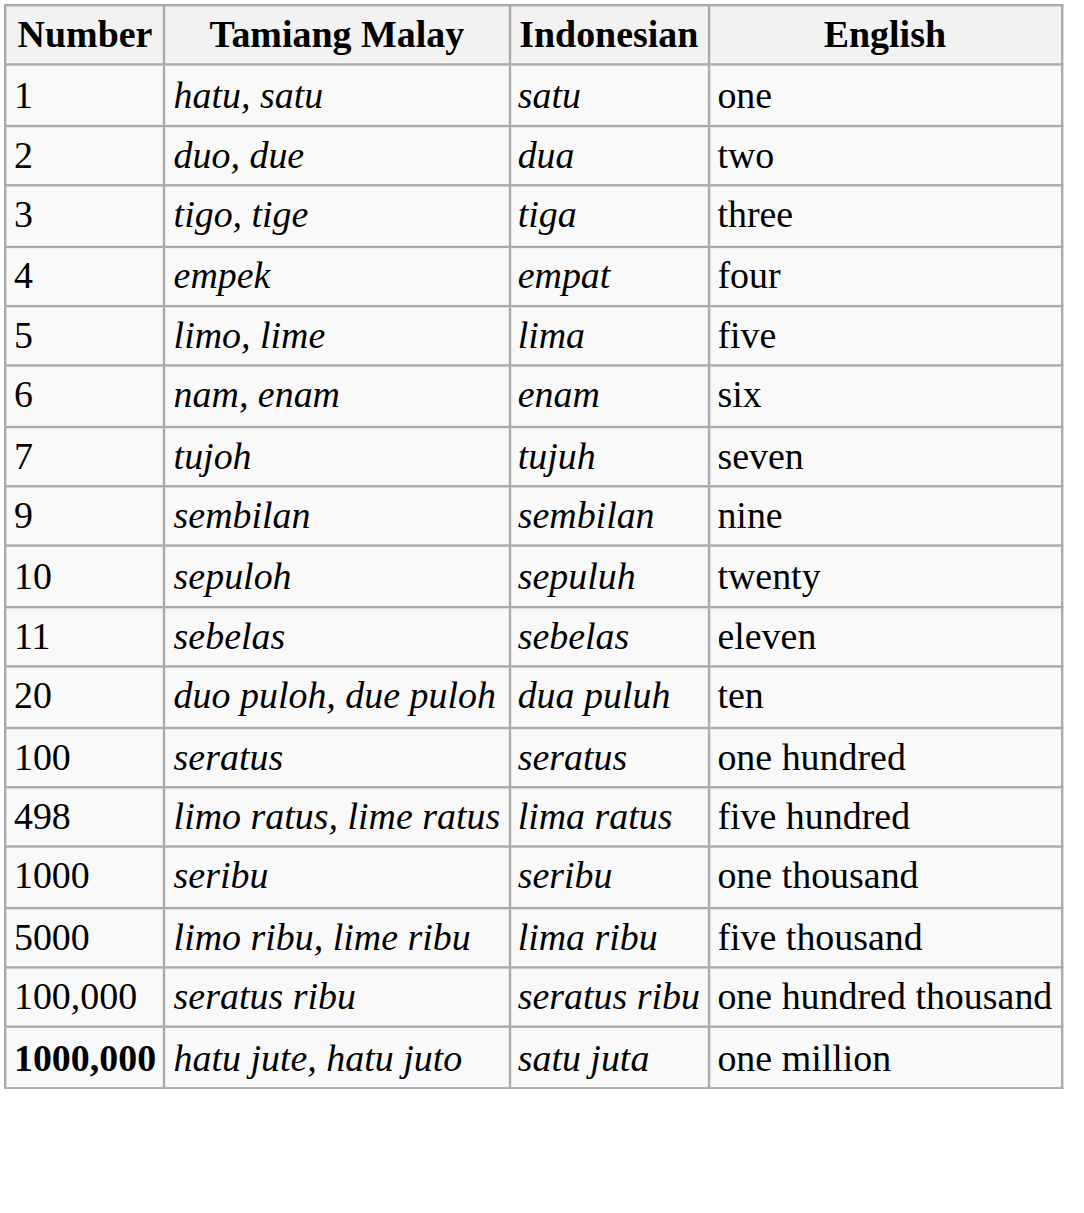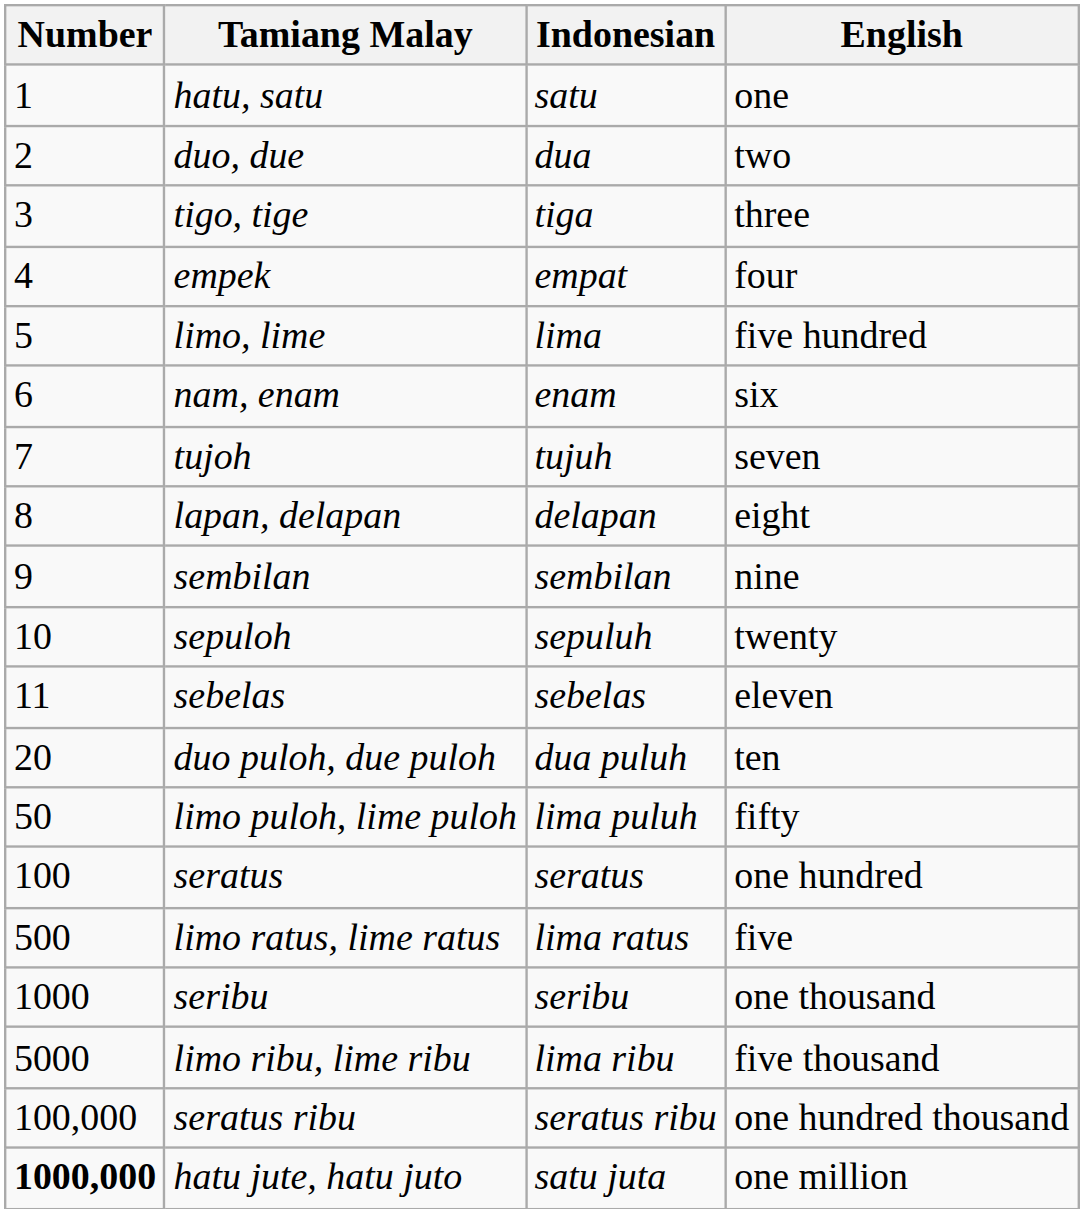limo, lime | English: five -> five hundred
+ row: 8 | lapan, delapan | delapan | eight
+ row: 50 | limo puloh, lime puloh | lima puluh | fifty
limo ratus, lime ratus | Number: 498 -> 500
limo ratus, lime ratus | English: five hundred -> five
